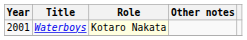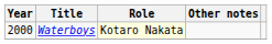Waterboys | Year: 2001 -> 2000
